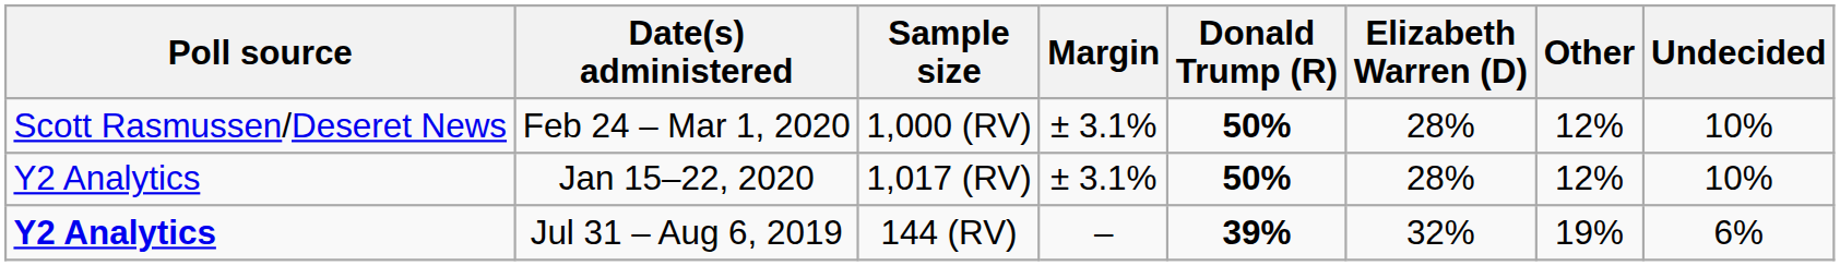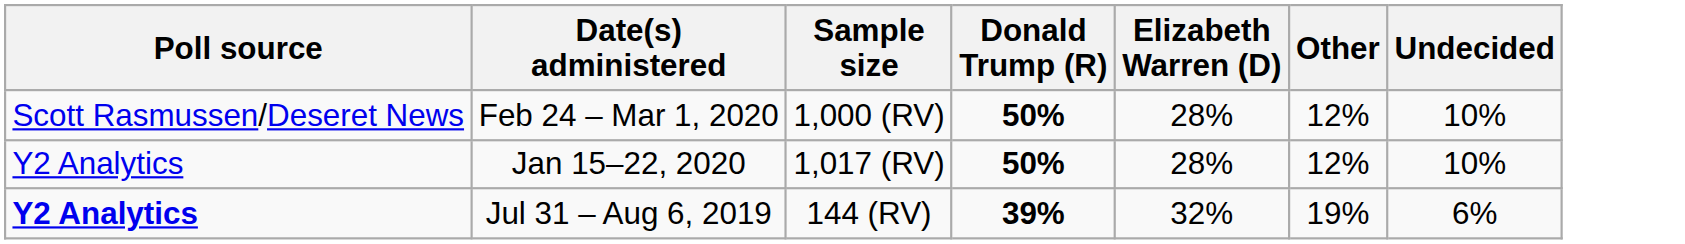- column: Margin | ± 3.1% | ± 3.1% | –
